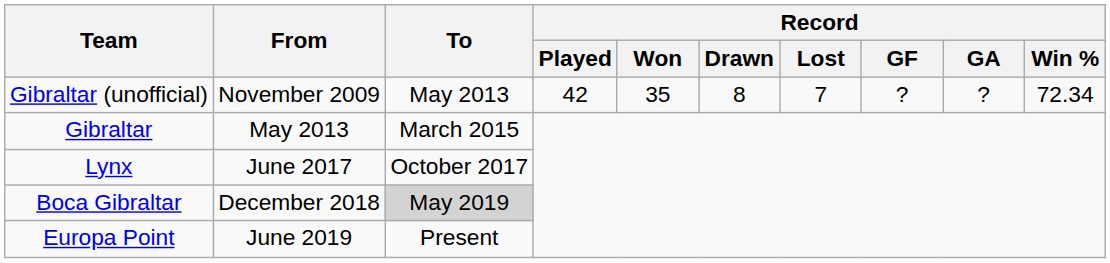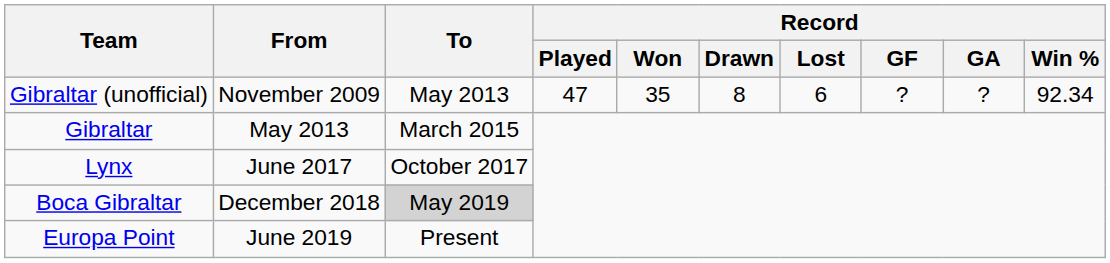Gibraltar (unofficial) | Record / Played: 42 -> 47
Gibraltar (unofficial) | Record / Lost: 7 -> 6
Gibraltar (unofficial) | Record / Win %: 72.34 -> 92.34
